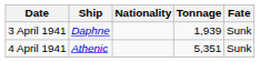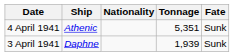rows swapped: 3 April 1941 <-> 4 April 1941
